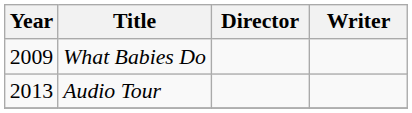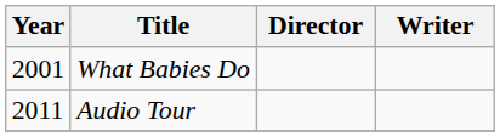What Babies Do | Year: 2009 -> 2001
Audio Tour | Year: 2013 -> 2011
